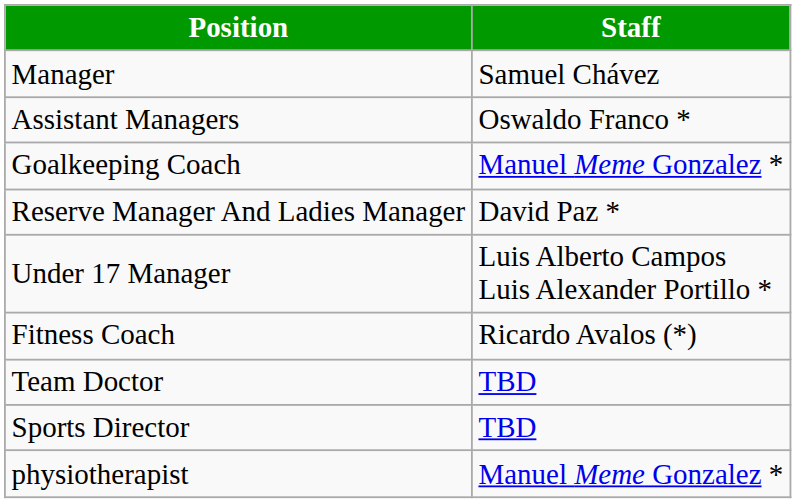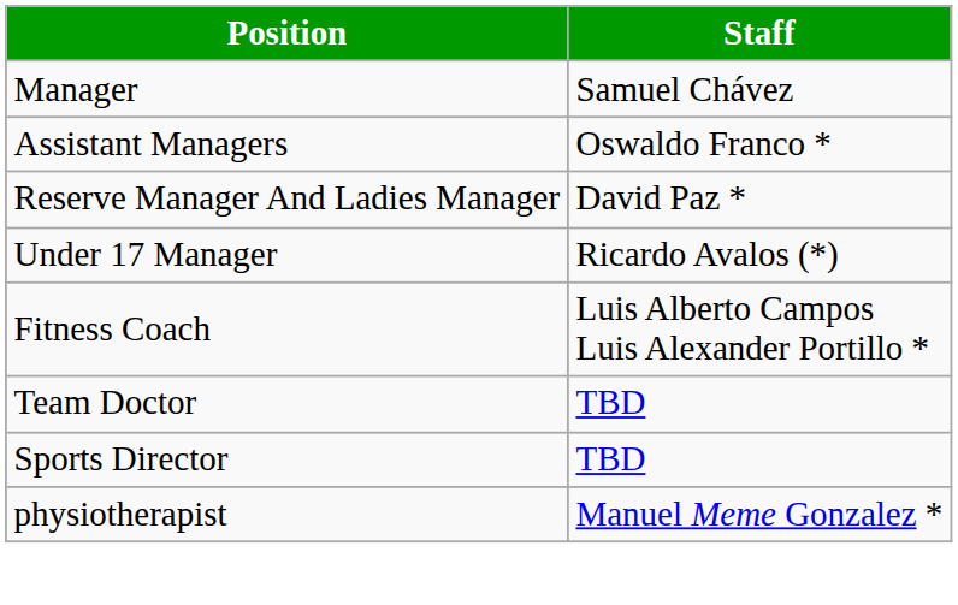- row: Goalkeeping Coach | Manuel Meme Gonzalez *
Under 17 Manager | Staff: Luis Alberto Campos Luis Alexander Portillo * -> Ricardo Avalos (*)
Fitness Coach | Staff: Ricardo Avalos (*) -> Luis Alberto Campos Luis Alexander Portillo *
